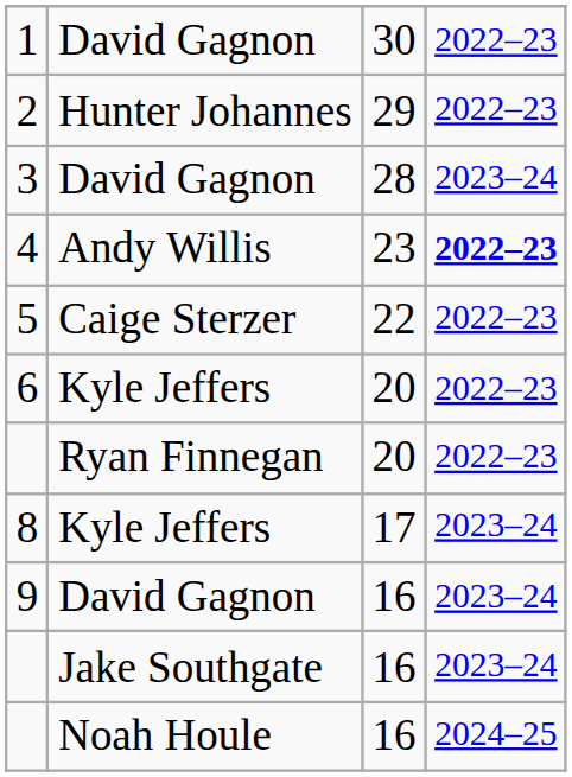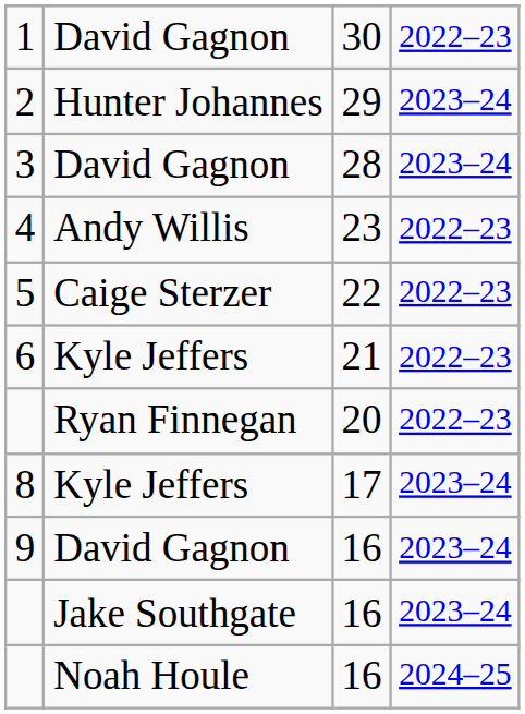2 | column 4: 2022–23 -> 2023–24
4 | column 4: bold -> normal
6 | column 3: 20 -> 21
